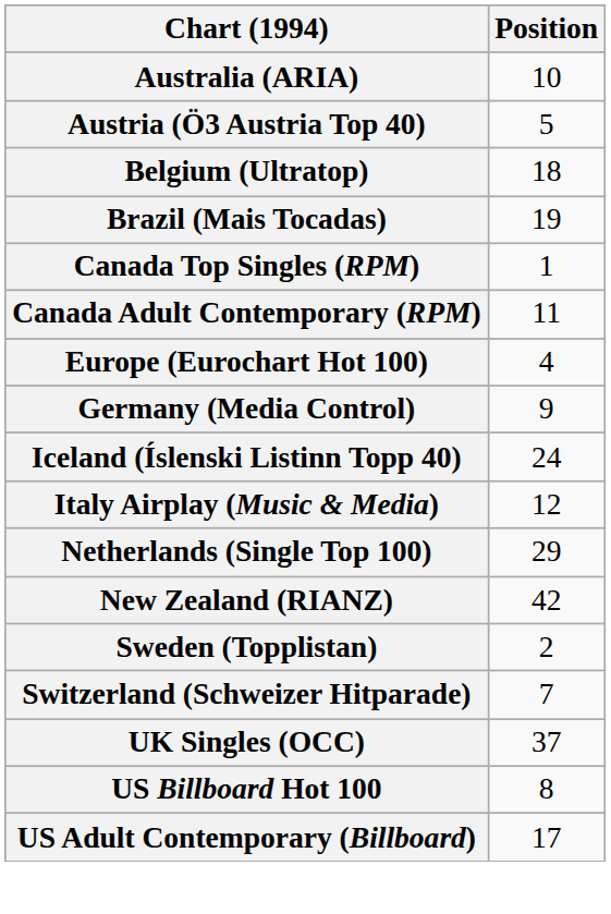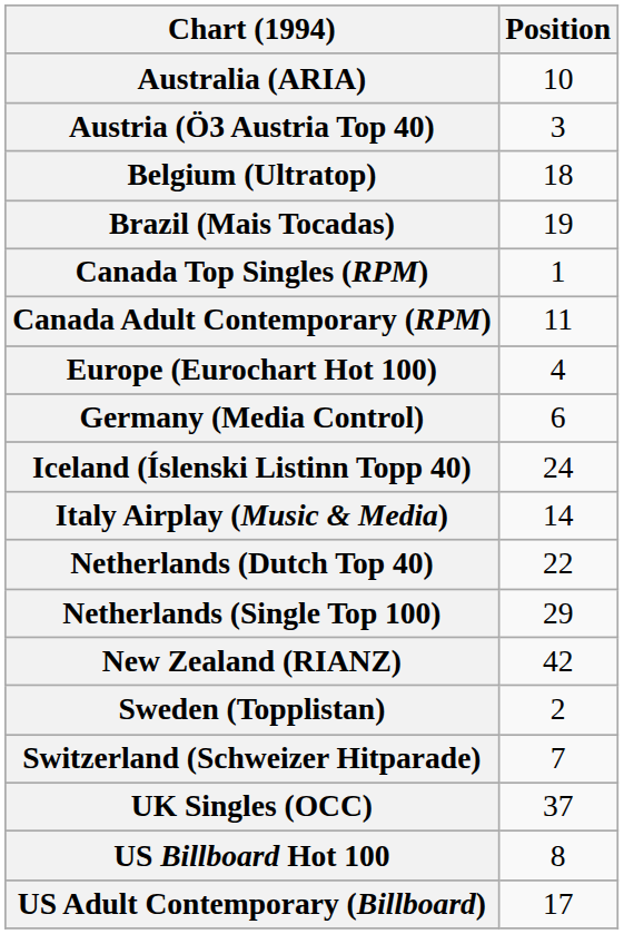Austria (Ö3 Austria Top 40) | Position: 5 -> 3
Germany (Media Control) | Position: 9 -> 6
Italy Airplay (Music & Media) | Position: 12 -> 14
+ row: Netherlands (Dutch Top 40) | 22
